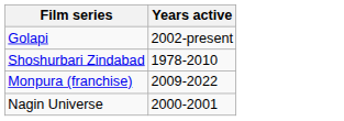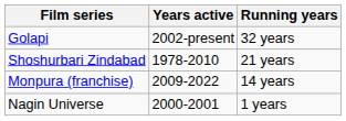+ column: Running years | 32 years | 21 years | 14 years | 1 years
